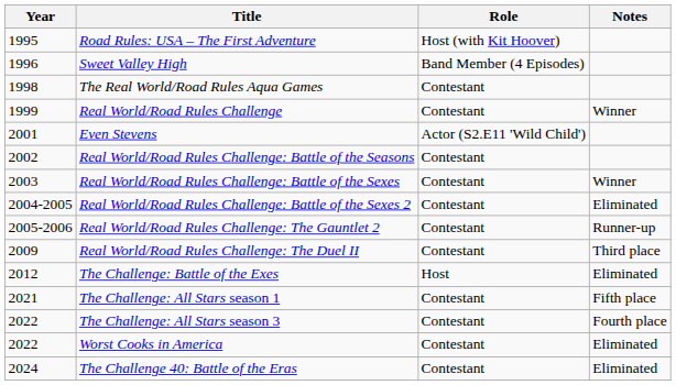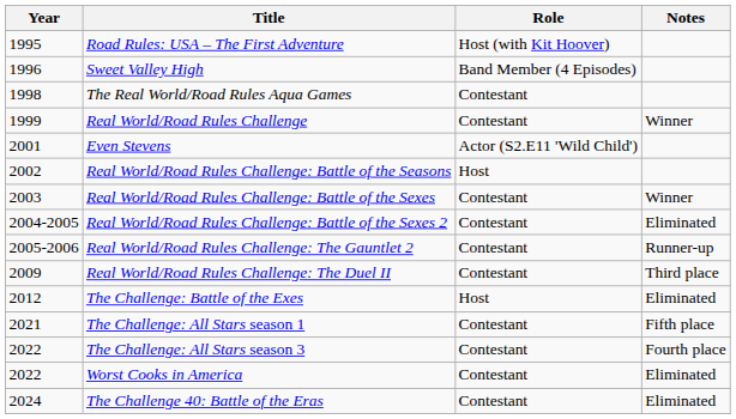Real World/Road Rules Challenge: Battle of the Seasons | Role: Contestant -> Host
